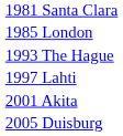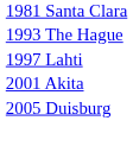- row: 1985 London
